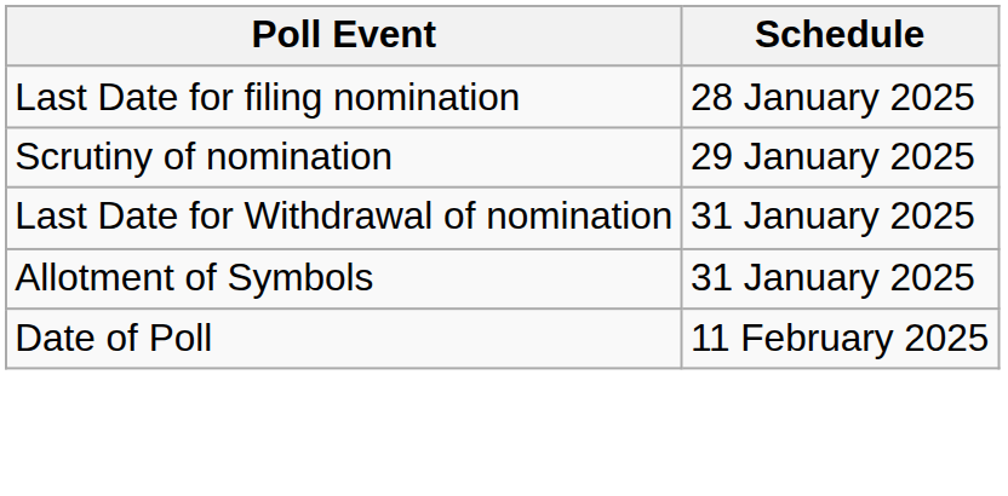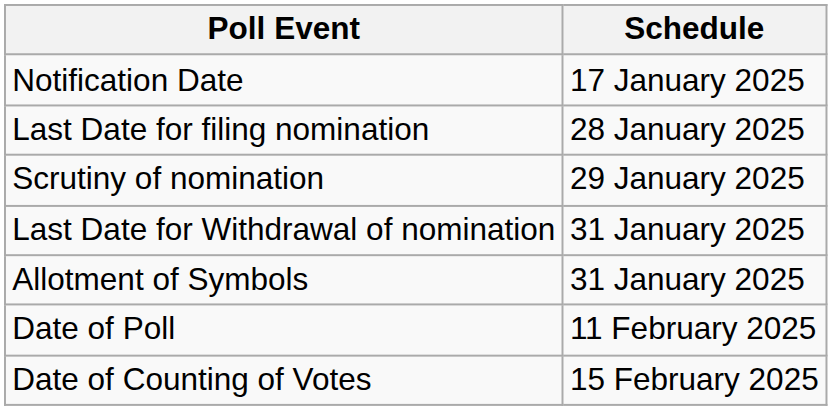+ row: Notification Date | 17 January 2025
+ row: Date of Counting of Votes | 15 February 2025
